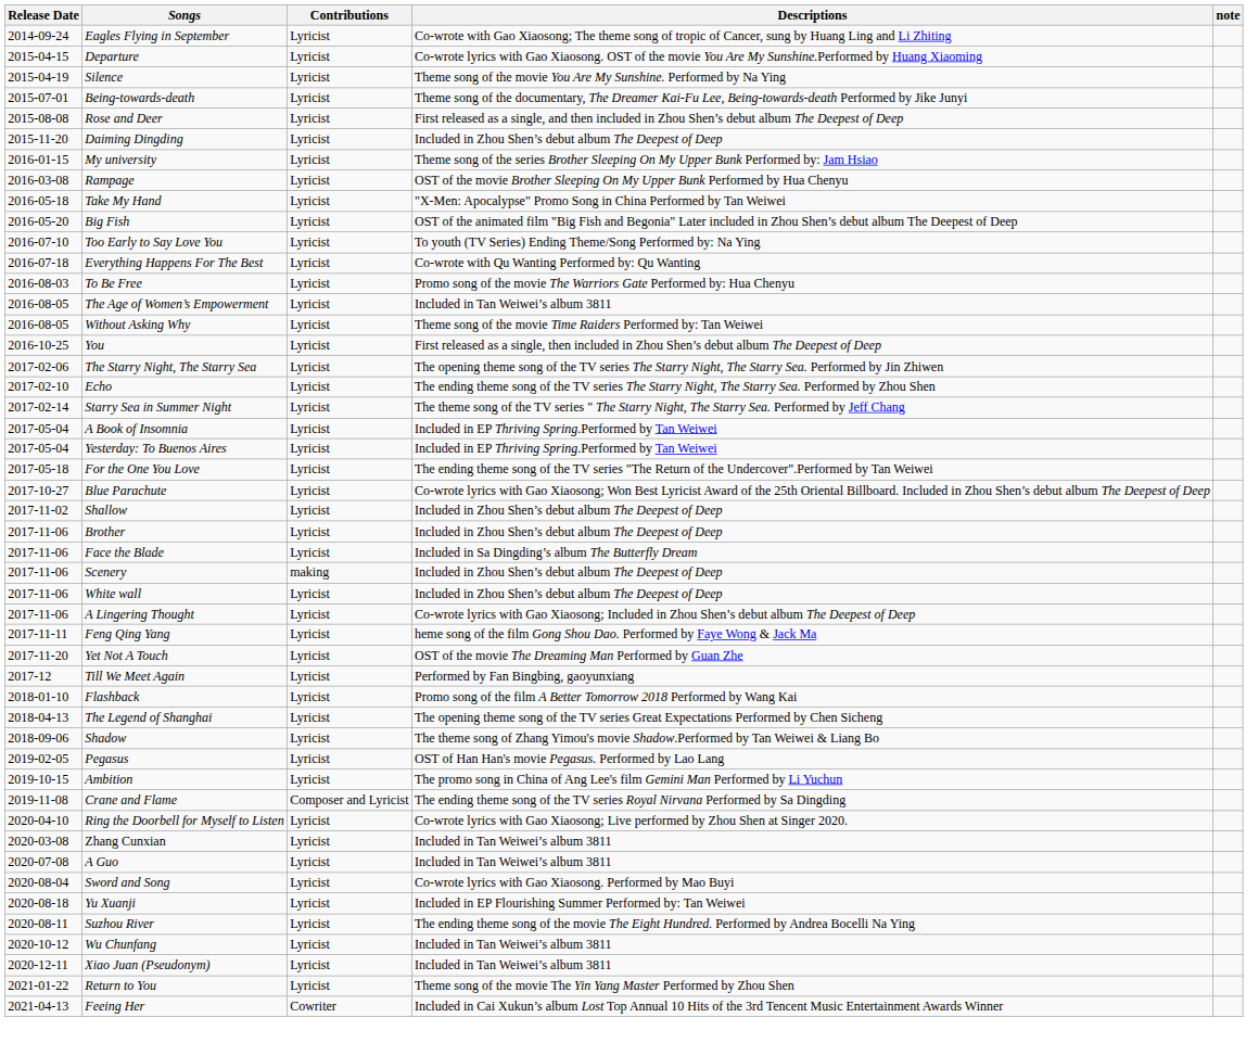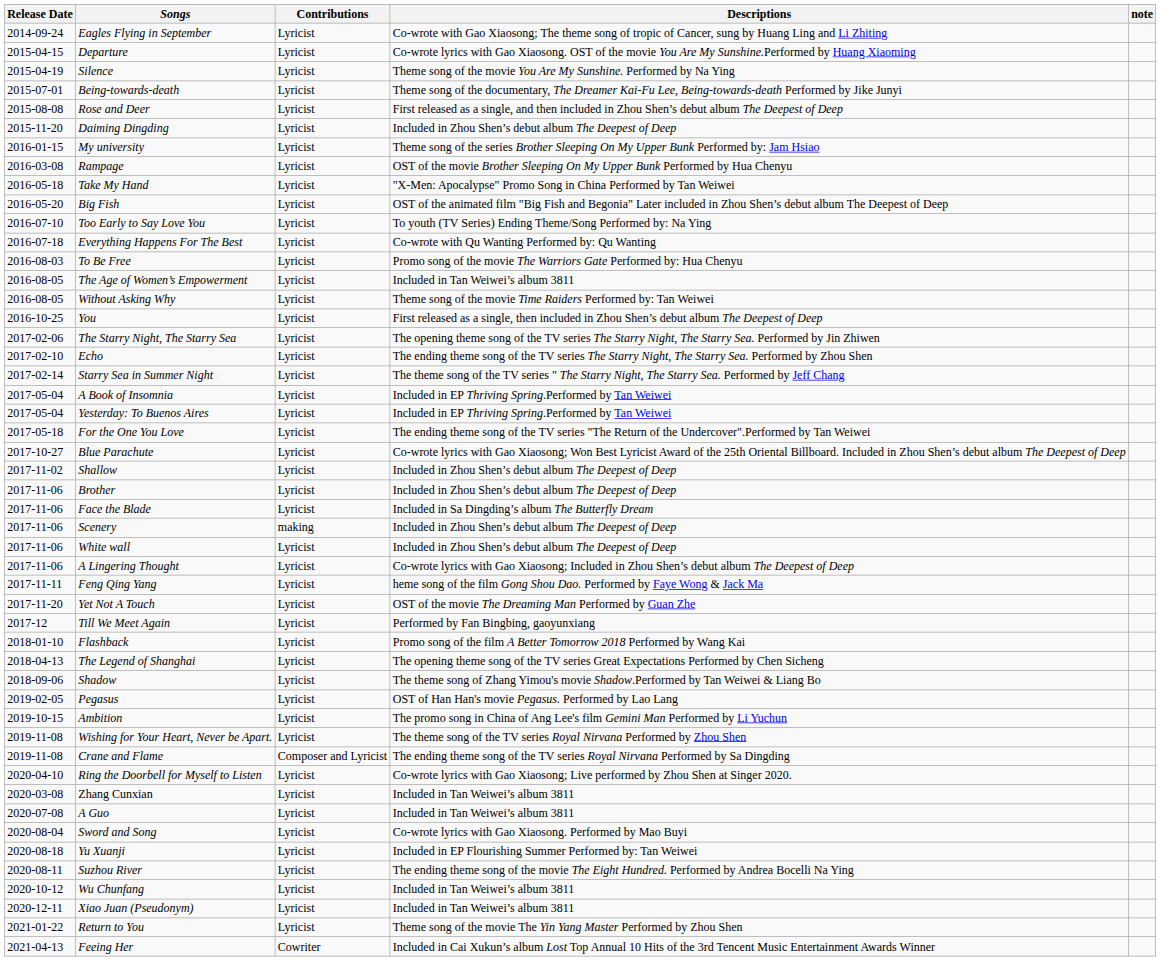+ row: 2019-11-08 | Wishing for Your Heart, Never be Apart. | Lyricist | The theme song of the TV series Royal Nirvana Performed by Zhou Shen
